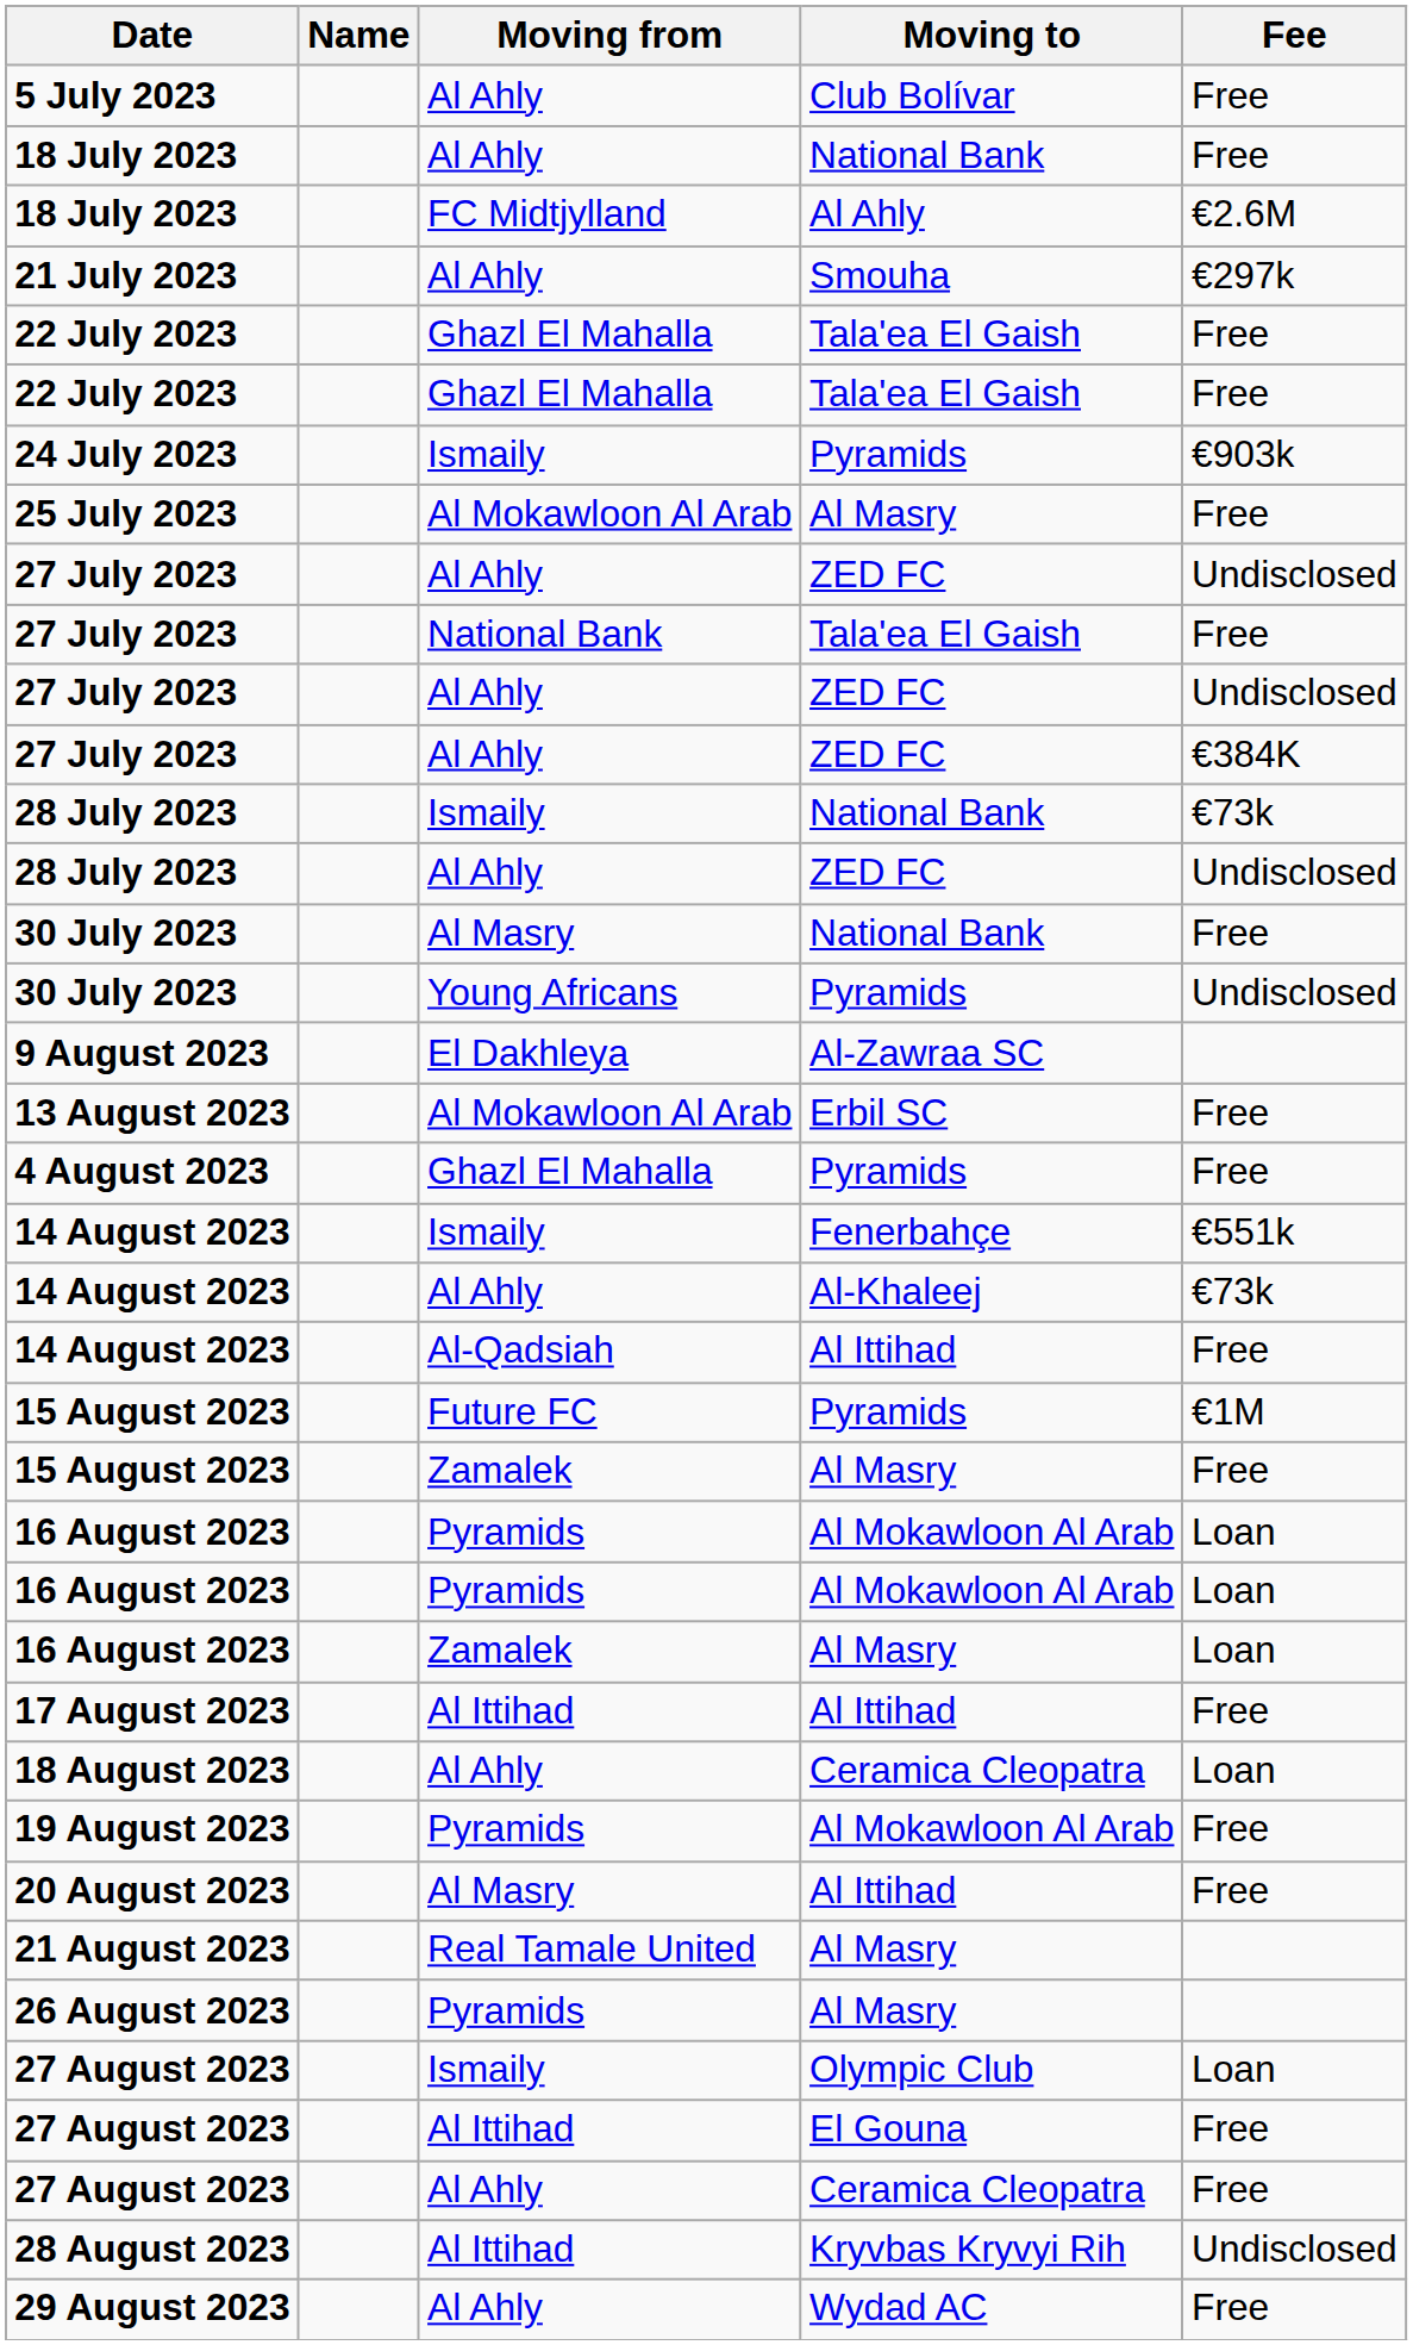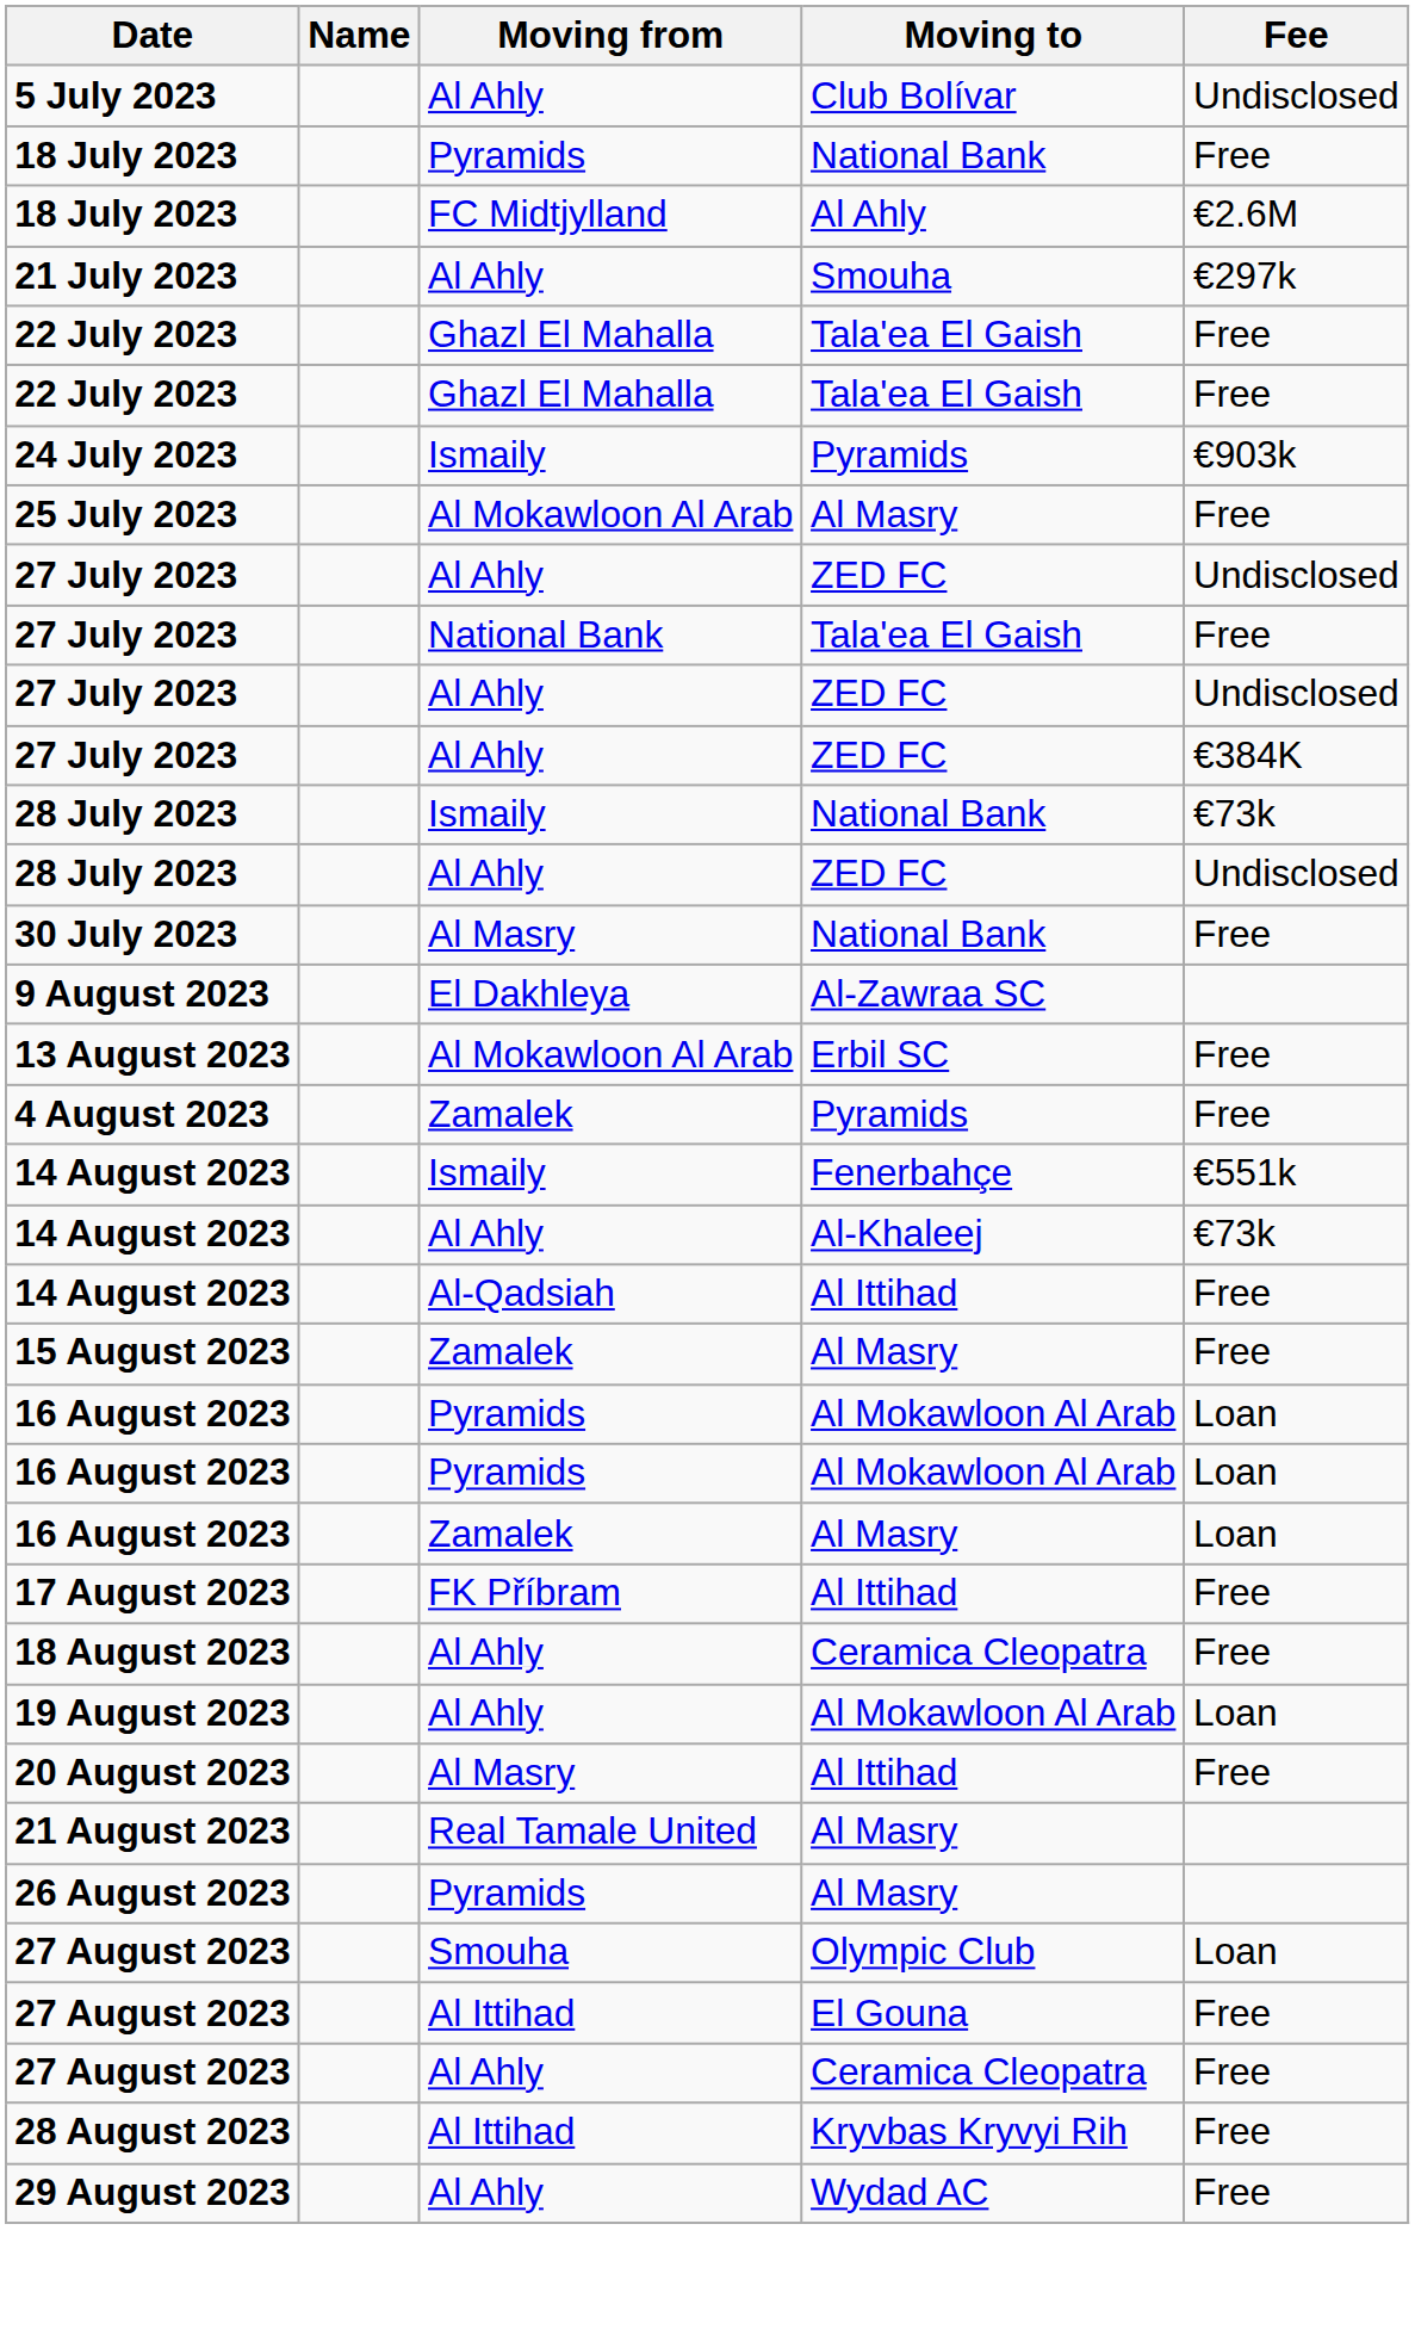5 July 2023 | Fee: Free -> Undisclosed
18 July 2023 / National Bank | Moving from: Al Ahly -> Pyramids
- row: 30 July 2023 | Young Africans | Pyramids | Undisclosed
4 August 2023 | Moving from: Ghazl El Mahalla -> Zamalek
- row: 15 August 2023 | Future FC | Pyramids | €1M
17 August 2023 | Moving from: Al Ittihad -> FK Příbram
18 August 2023 | Fee: Loan -> Free
19 August 2023 | Moving from: Pyramids -> Al Ahly
19 August 2023 | Fee: Free -> Loan
27 August 2023 / Olympic Club | Moving from: Ismaily -> Smouha
28 August 2023 | Fee: Undisclosed -> Free
